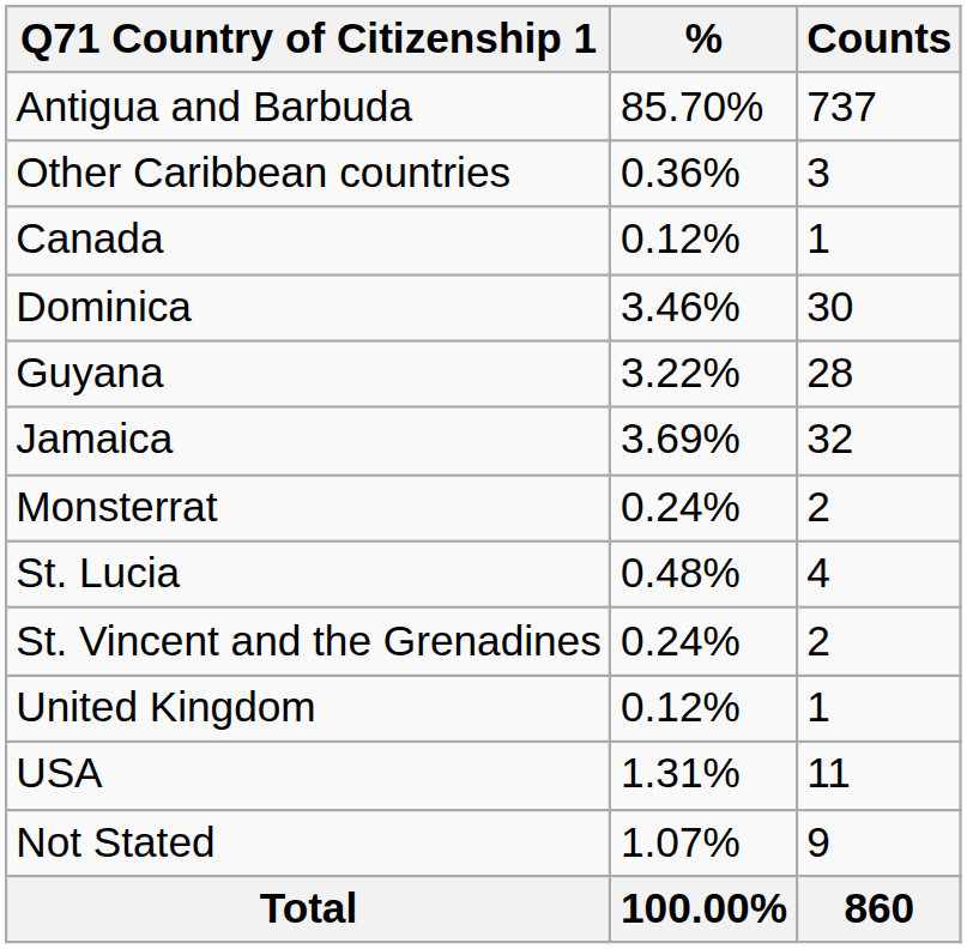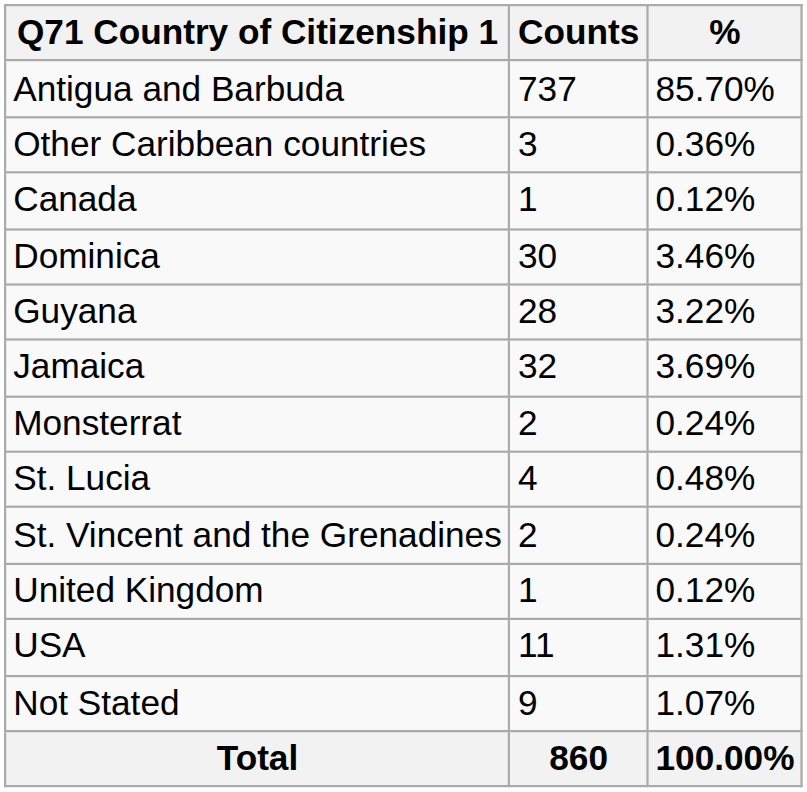columns swapped: Counts <-> %
